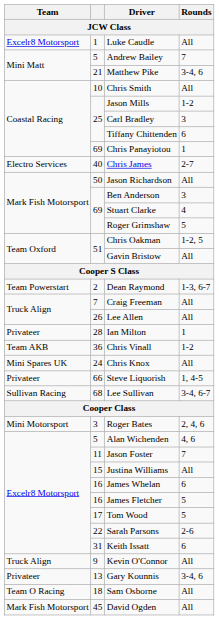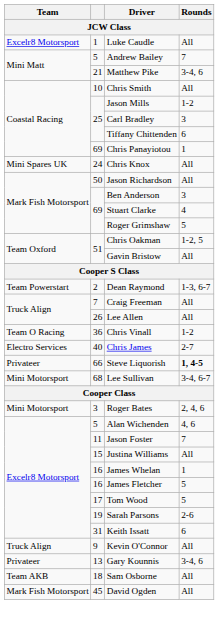rows swapped: Chris Knox <-> Chris James
- row: Privateer | 28 | Ian Milton | 1
Chris Vinall | Team: Team AKB -> Team O Racing
Steve Liquorish | Rounds: normal -> bold
Lee Sullivan | Team: Sullivan Racing -> Mini Motorsport
James Whelan | Rounds: 6 -> 1
Sarah Parsons | column 2: 22 -> 19
Sam Osborne | Team: Team O Racing -> Team AKB
